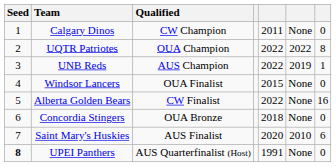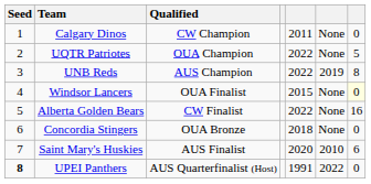UQTR Patriotes | column 6: 2022 -> None
UQTR Patriotes | column 7: 8 -> 5
UNB Reds | column 7: 1 -> 8
Windsor Lancers | column 7: no background -> lightyellow background
UPEI Panthers | column 6: None -> 2022
